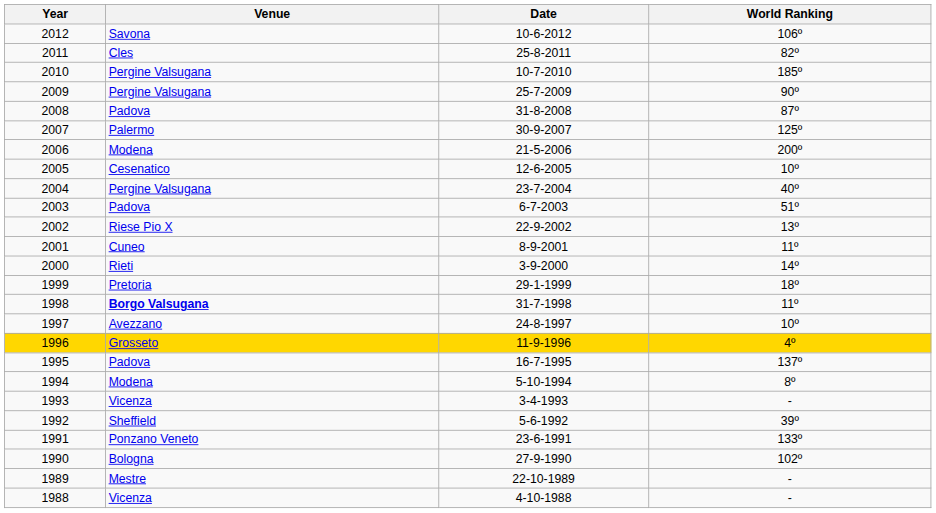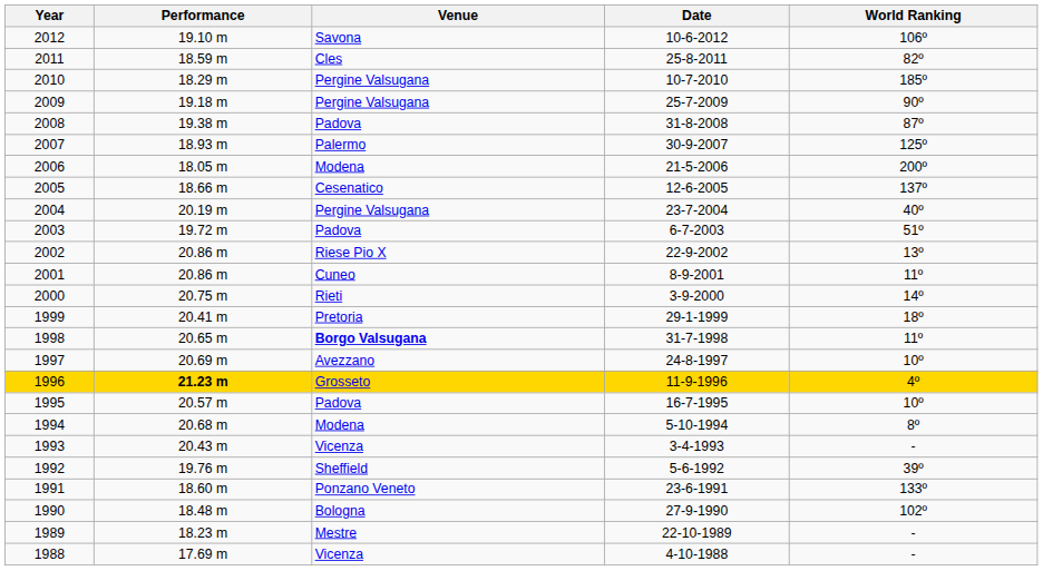+ column: Performance | 19.10 m | 18.59 m | 18.29 m | 19.18 m | 19.38 m | 18.93 m | 18.05 m | 18.66 m | 20.19 m | 19.72 m | 20.86 m | 20.86 m | 20.75 m | 20.41 m | 20.65 m | 20.69 m | 21.23 m | 20.57 m | 20.68 m | 20.43 m | 19.76 m | 18.60 m | 18.48 m | 18.23 m | 17.69 m
2005 | World Ranking: 10º -> 137º
1995 | World Ranking: 137º -> 10º
